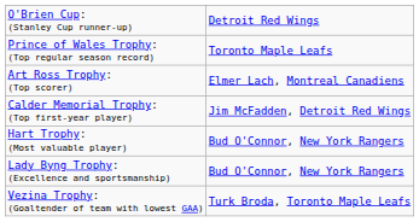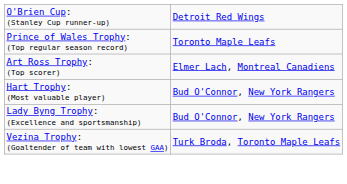- row: Calder Memorial Trophy: (Top first-year player) | Jim McFadden, Detroit Red Wings
